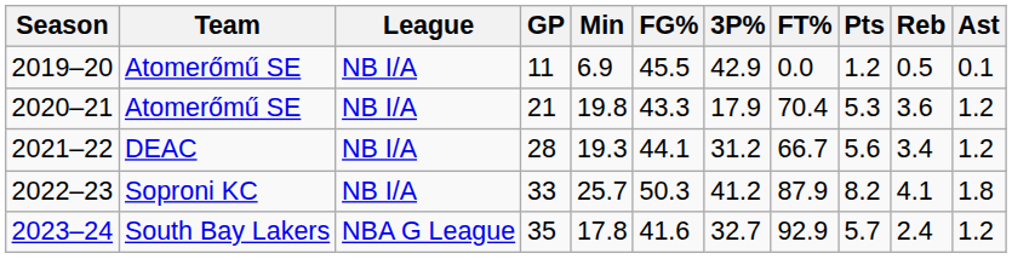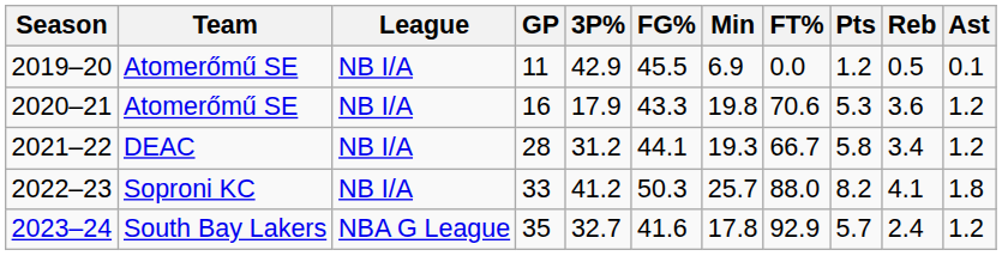columns swapped: Min <-> 3P%
2020–21 | GP: 21 -> 16
2020–21 | FT%: 70.4 -> 70.6
2021–22 | Pts: 5.6 -> 5.8
2022–23 | FT%: 87.9 -> 88.0
